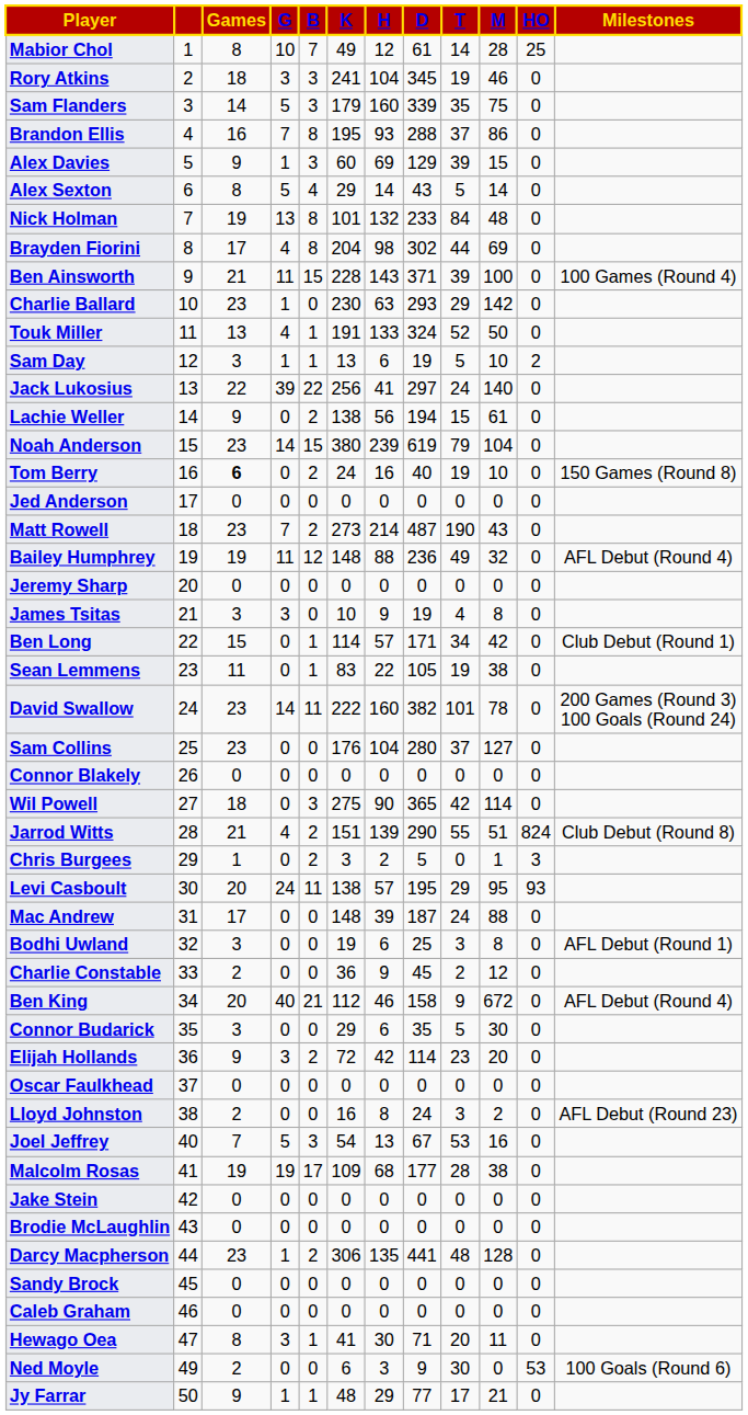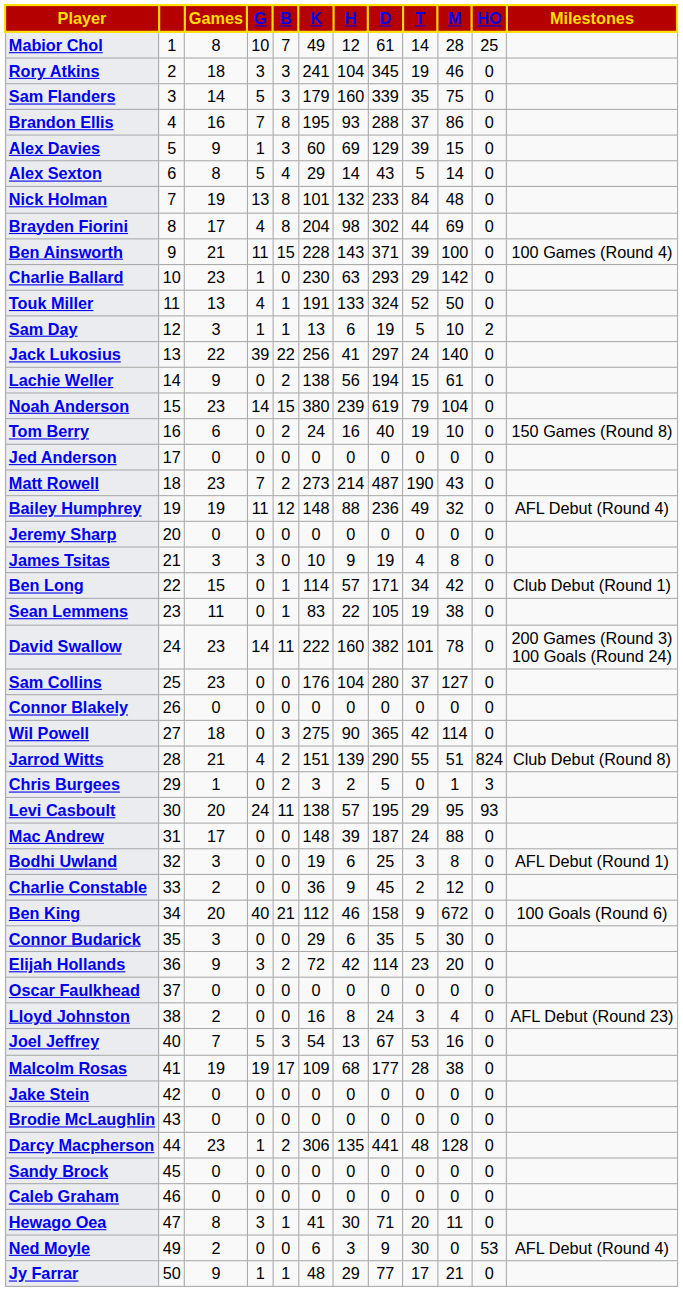Tom Berry | Games: bold -> normal
Ben King | Milestones: AFL Debut (Round 4) -> 100 Goals (Round 6)
Lloyd Johnston | M: 2 -> 4
Ned Moyle | Milestones: 100 Goals (Round 6) -> AFL Debut (Round 4)
